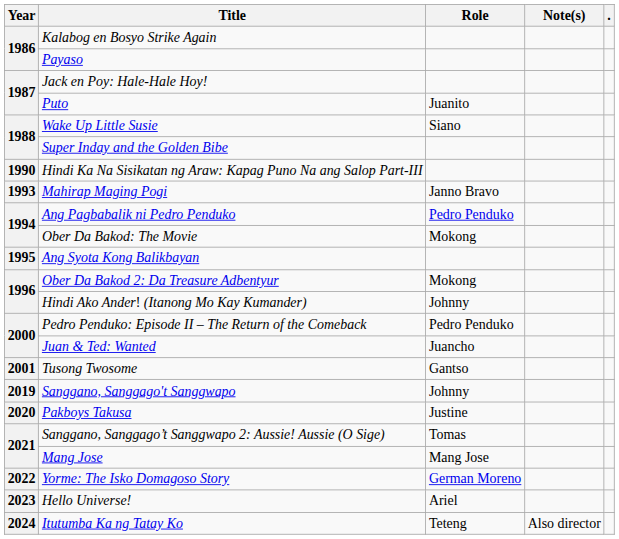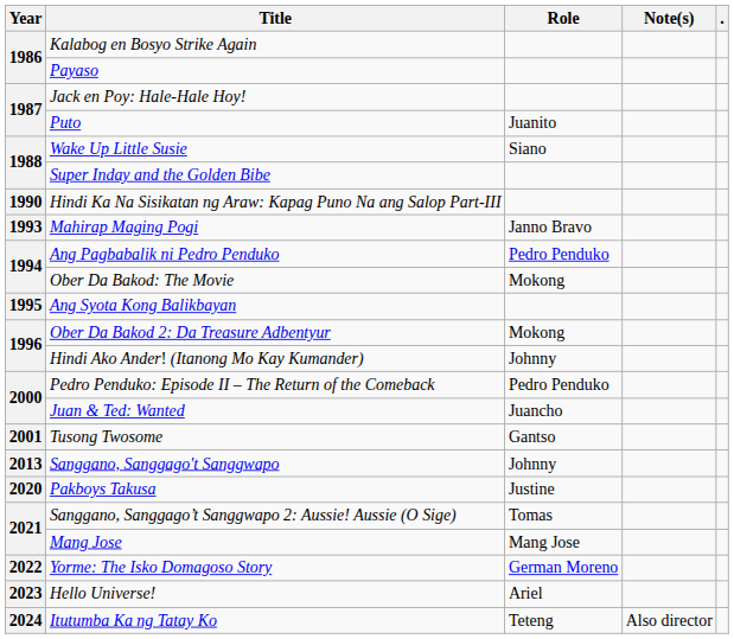Sanggano, Sanggago't Sanggwapo | Year: 2019 -> 2013
